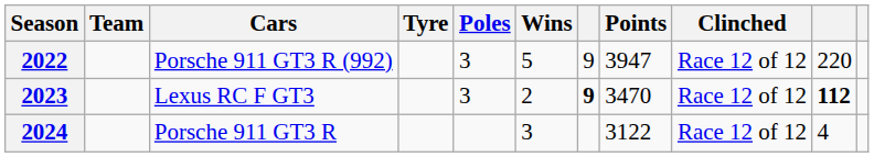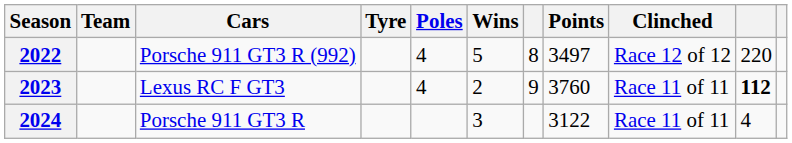2022 | Poles: 3 -> 4
2022 | column 7: 9 -> 8
2022 | Points: 3947 -> 3497
2023 | Poles: 3 -> 4
2023 | column 7: bold -> normal
2023 | Points: 3470 -> 3760
2023 | Clinched: Race 12 of 12 -> Race 11 of 11
2024 | Clinched: Race 12 of 12 -> Race 11 of 11
